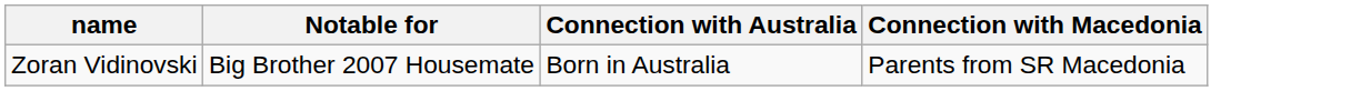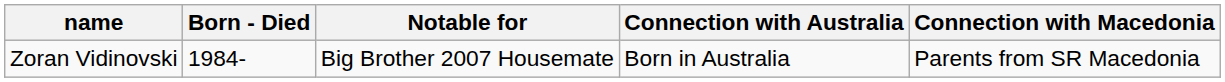+ column: Born - Died | 1984-
